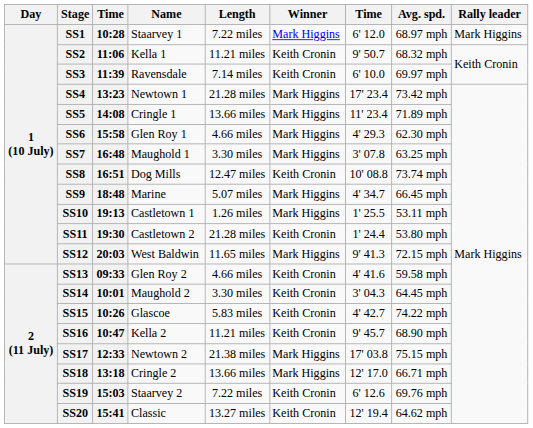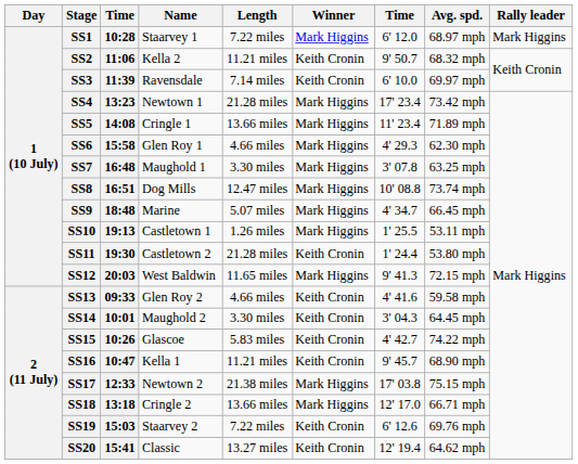SS2 | Name: Kella 1 -> Kella 2
SS8 | Winner: Keith Cronin -> Mark Higgins
SS16 | Name: Kella 2 -> Kella 1
